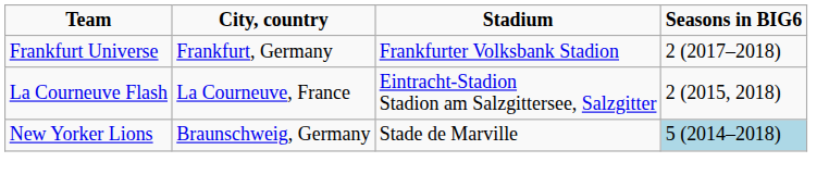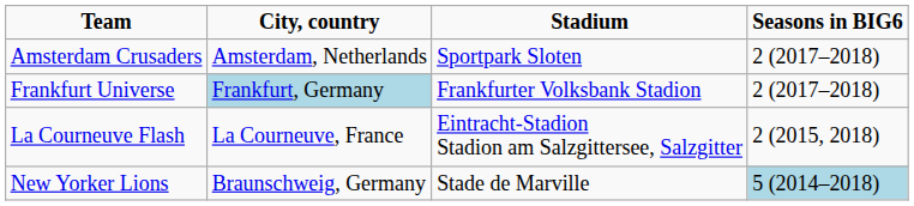+ row: Amsterdam Crusaders | Amsterdam, Netherlands | Sportpark Sloten | 2 (2017–2018)
Frankfurt Universe | City, country: no background -> lightblue background
